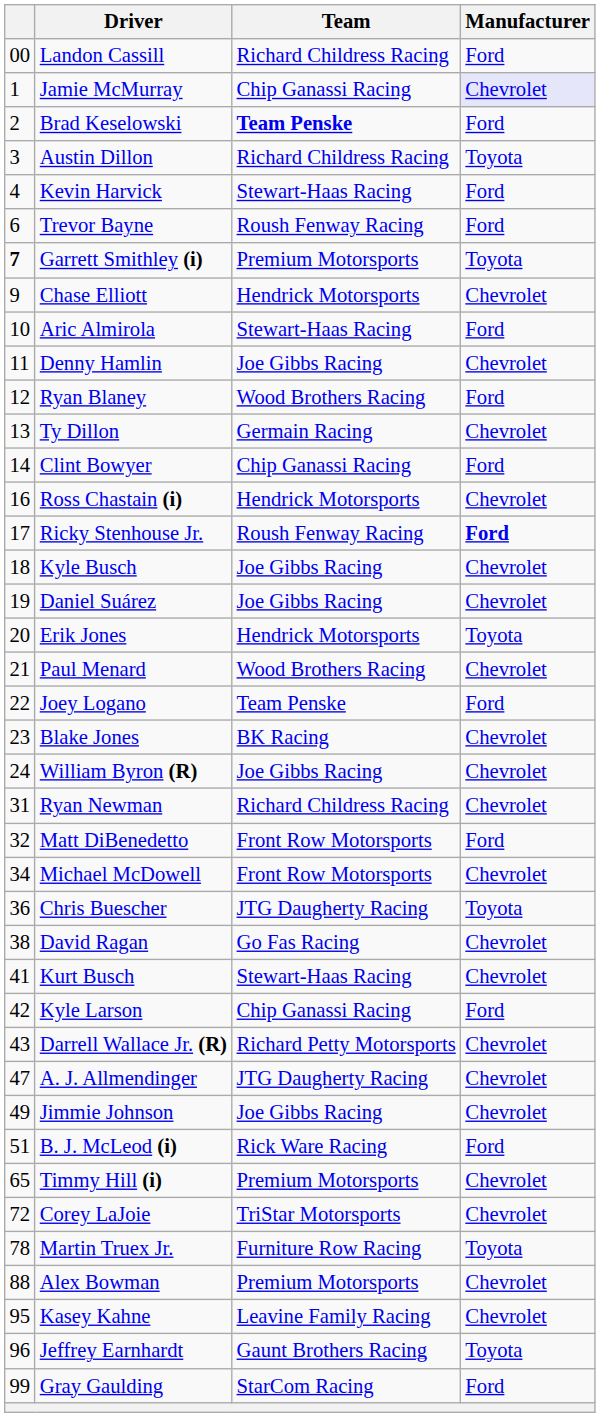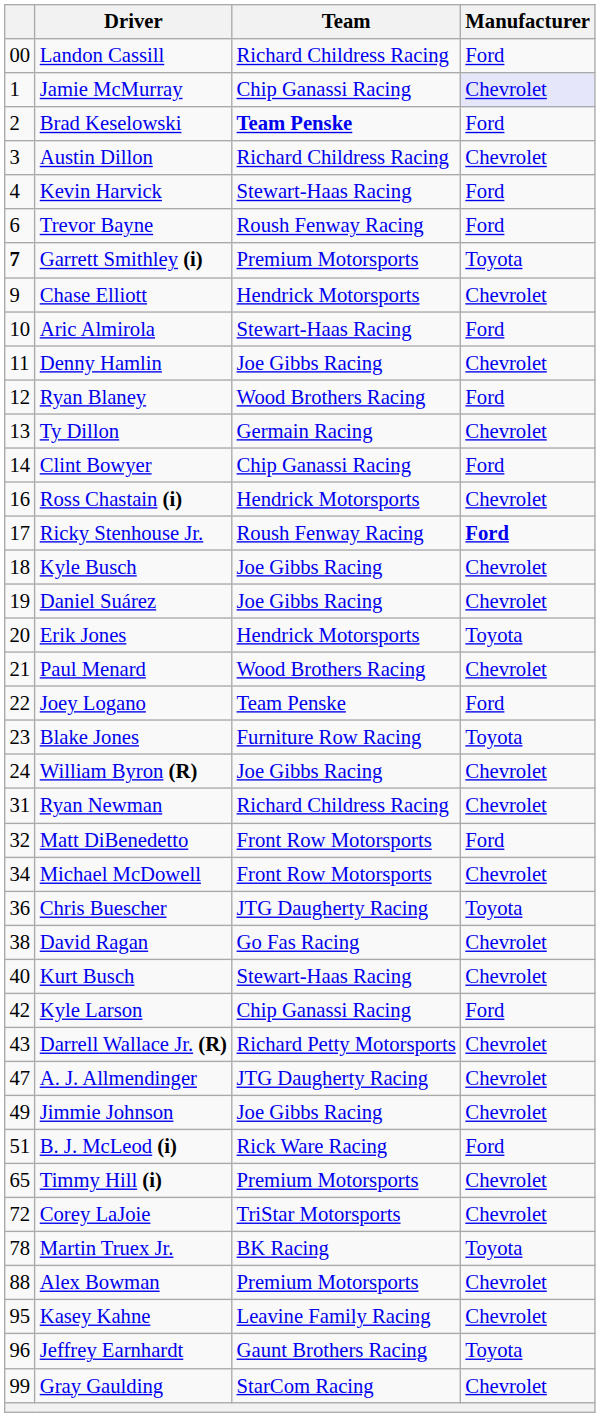Austin Dillon | Manufacturer: Toyota -> Chevrolet
Blake Jones | Team: BK Racing -> Furniture Row Racing
Blake Jones | Manufacturer: Chevrolet -> Toyota
Kurt Busch | column 1: 41 -> 40
Martin Truex Jr. | Team: Furniture Row Racing -> BK Racing
Gray Gaulding | Manufacturer: Ford -> Chevrolet
